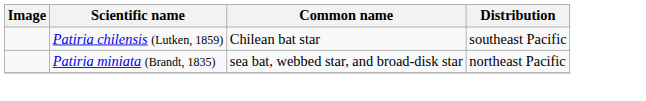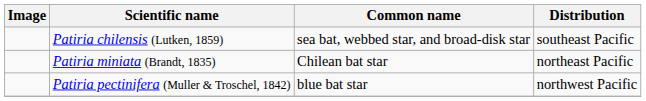Patiria chilensis (Lutken, 1859) | Common name: Chilean bat star -> sea bat, webbed star, and broad-disk star
Patiria miniata (Brandt, 1835) | Common name: sea bat, webbed star, and broad-disk star -> Chilean bat star
+ row: Patiria pectinifera (Muller & Troschel, 1842) | blue bat star | northwest Pacific
